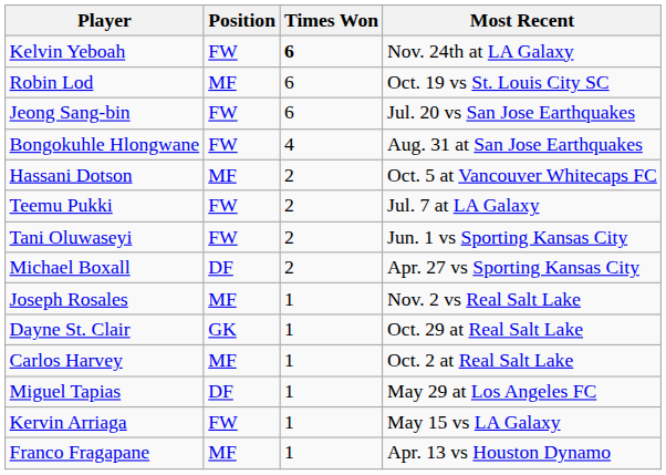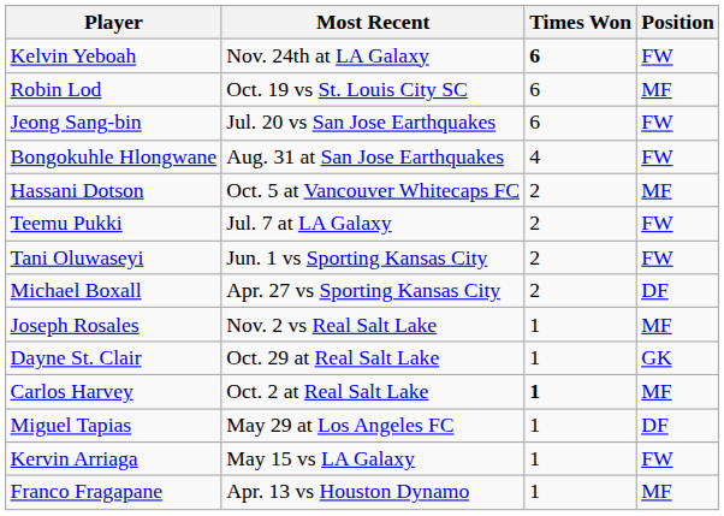columns swapped: Position <-> Most Recent
Carlos Harvey | Times Won: normal -> bold
